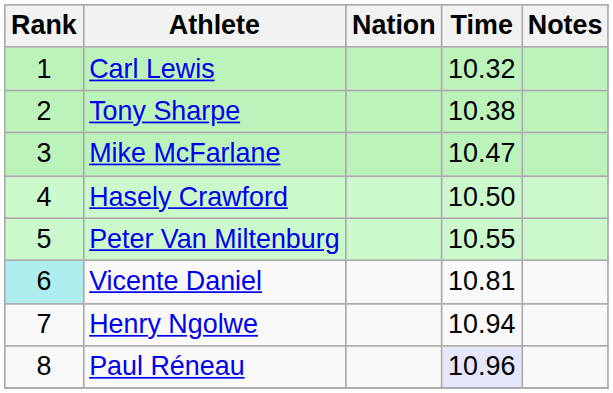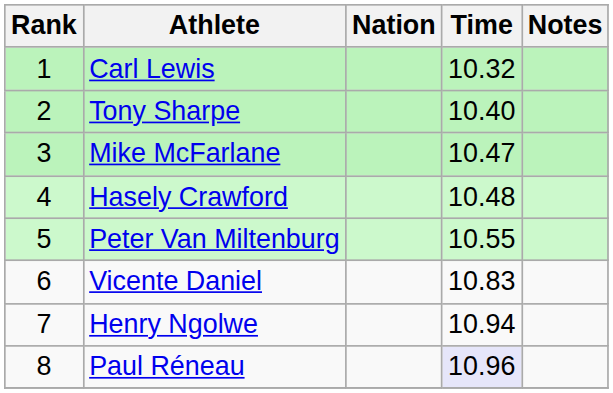Tony Sharpe | Time: 10.38 -> 10.40
Hasely Crawford | Time: 10.50 -> 10.48
Vicente Daniel | Rank: paleturquoise background -> no background
Vicente Daniel | Time: 10.81 -> 10.83
